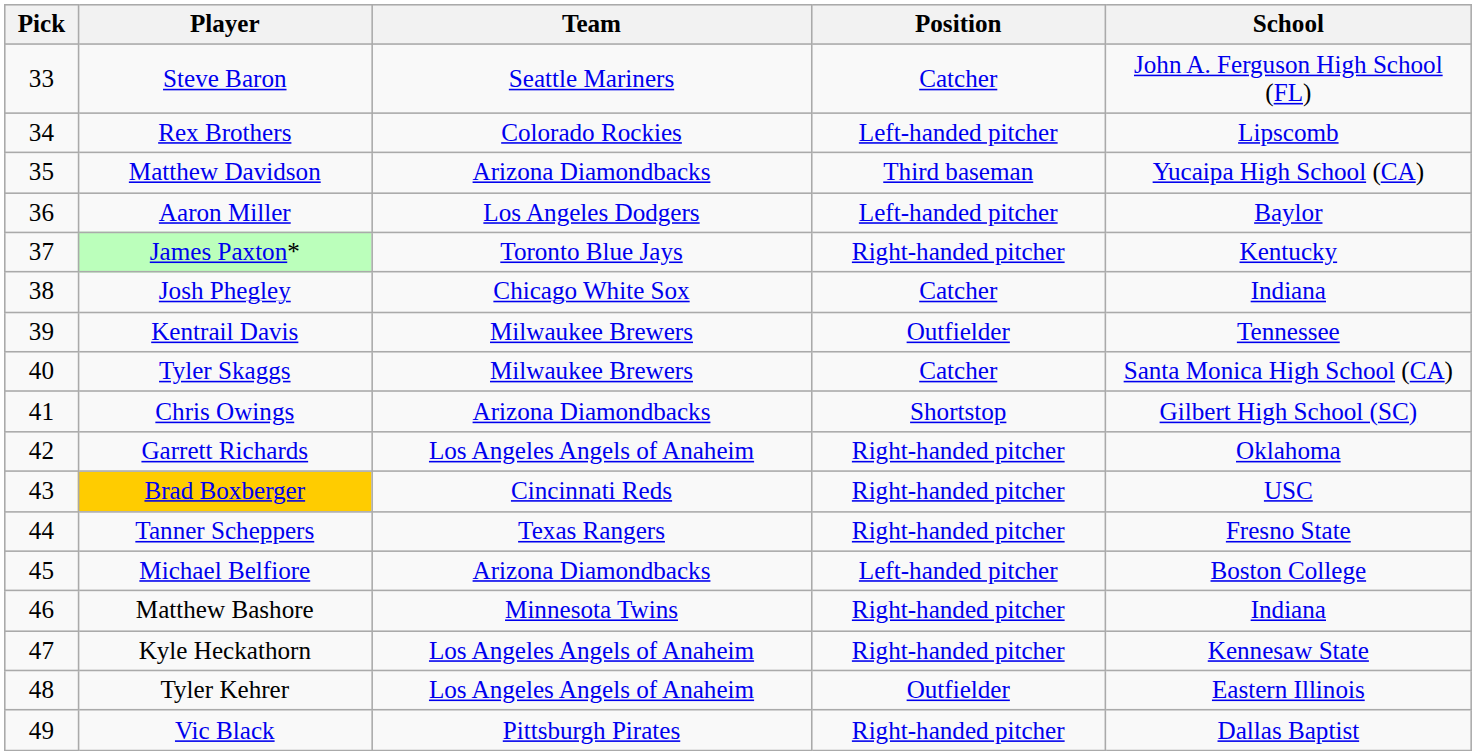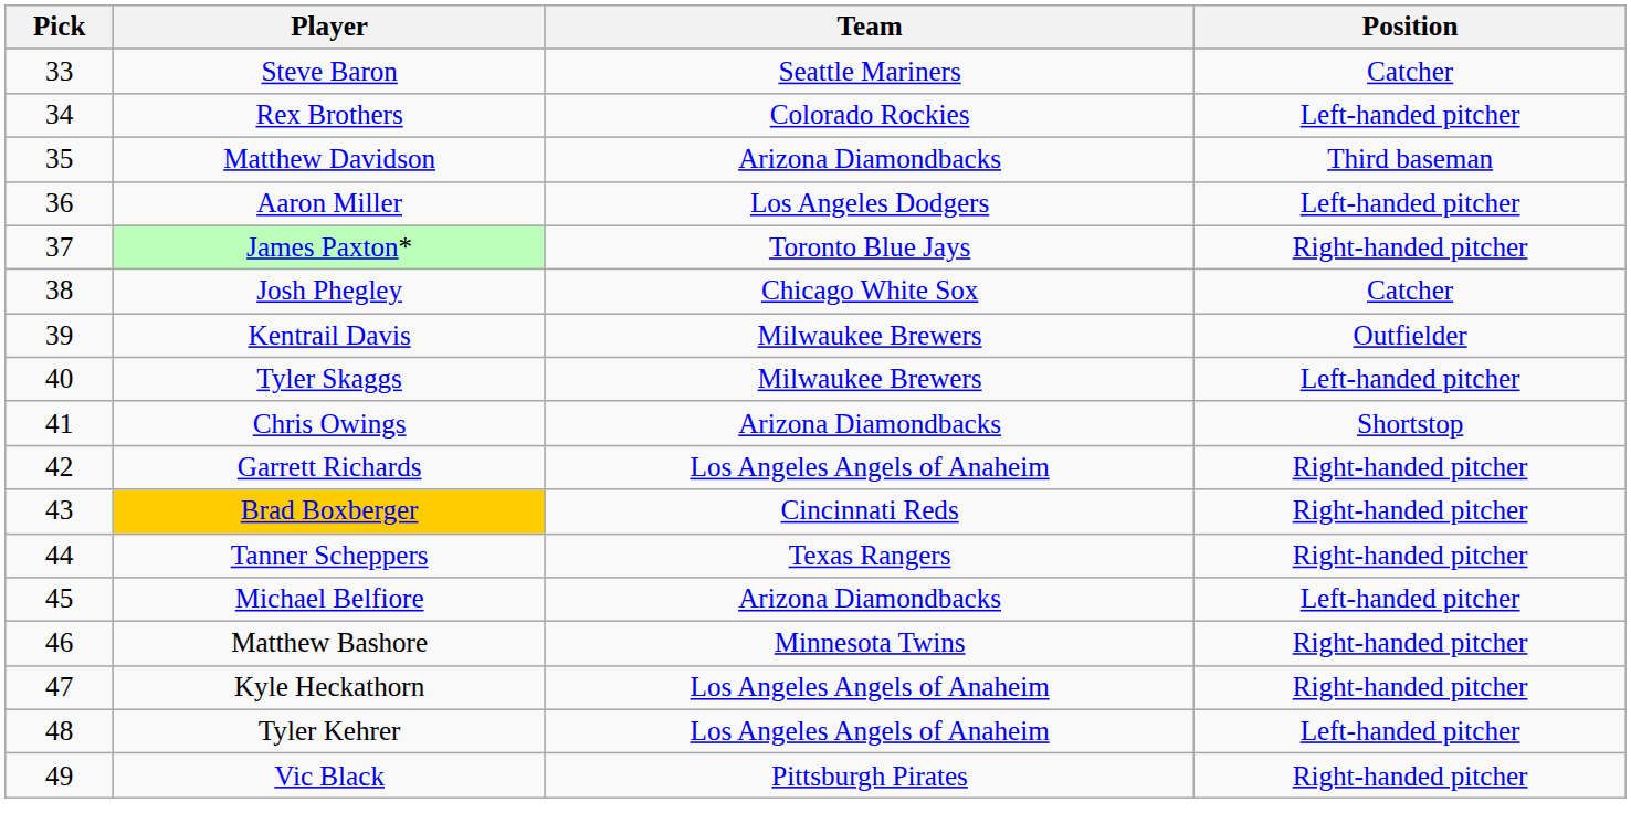- column: School | John A. Ferguson High School (FL) | Lipscomb | Yucaipa High School (CA) | Baylor | Kentucky | Indiana | Tennessee | Santa Monica High School (CA) | Gilbert High School (SC) | Oklahoma | USC | Fresno State | Boston College | Indiana | Kennesaw State | Eastern Illinois | Dallas Baptist
Tyler Skaggs | Position: Catcher -> Left-handed pitcher
Tyler Kehrer | Position: Outfielder -> Left-handed pitcher
